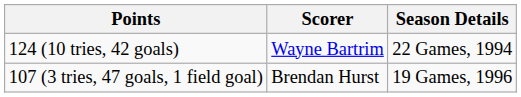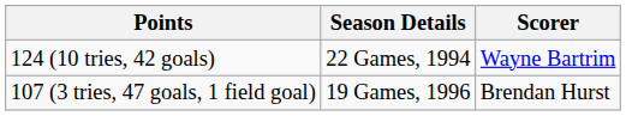columns swapped: Scorer <-> Season Details
